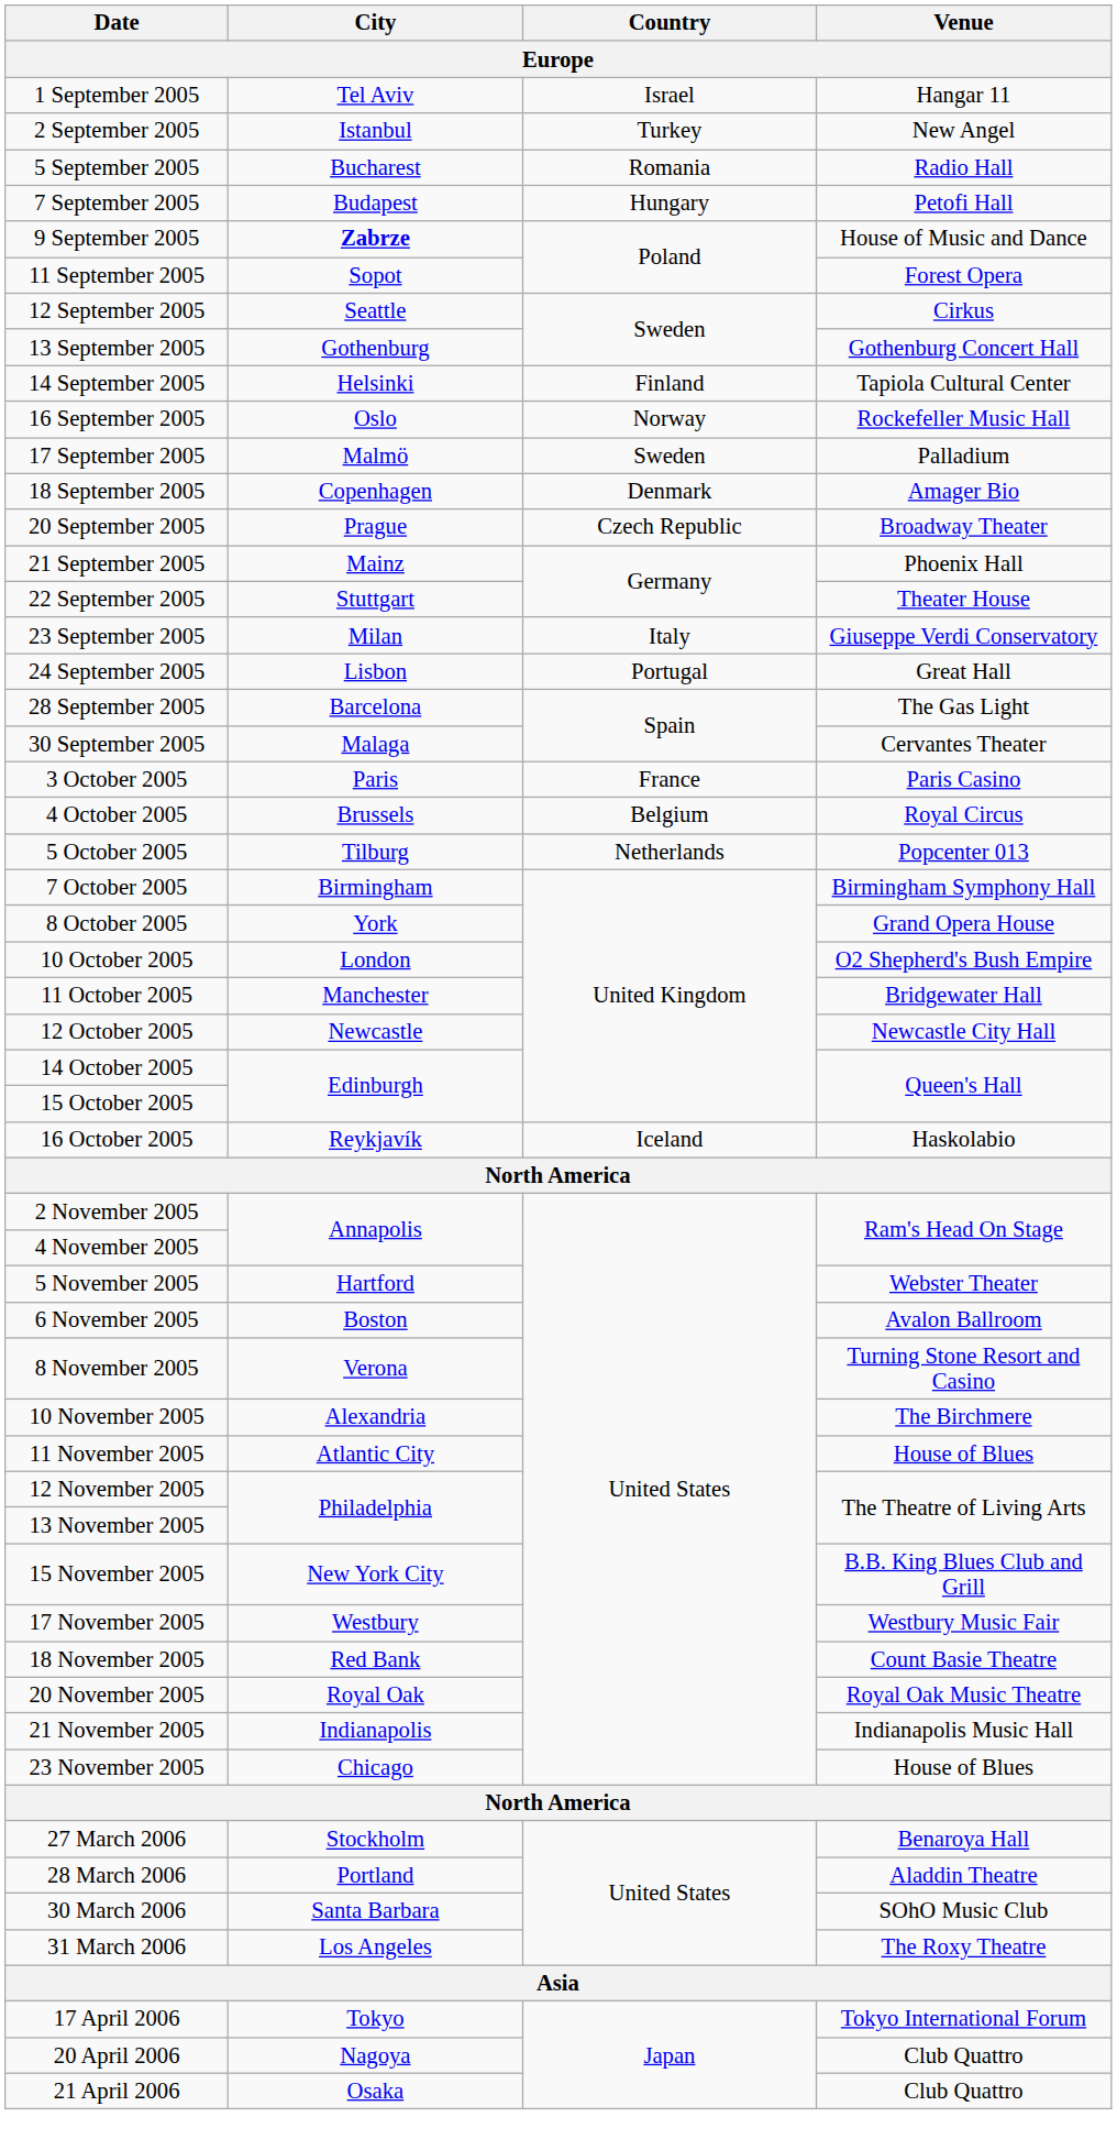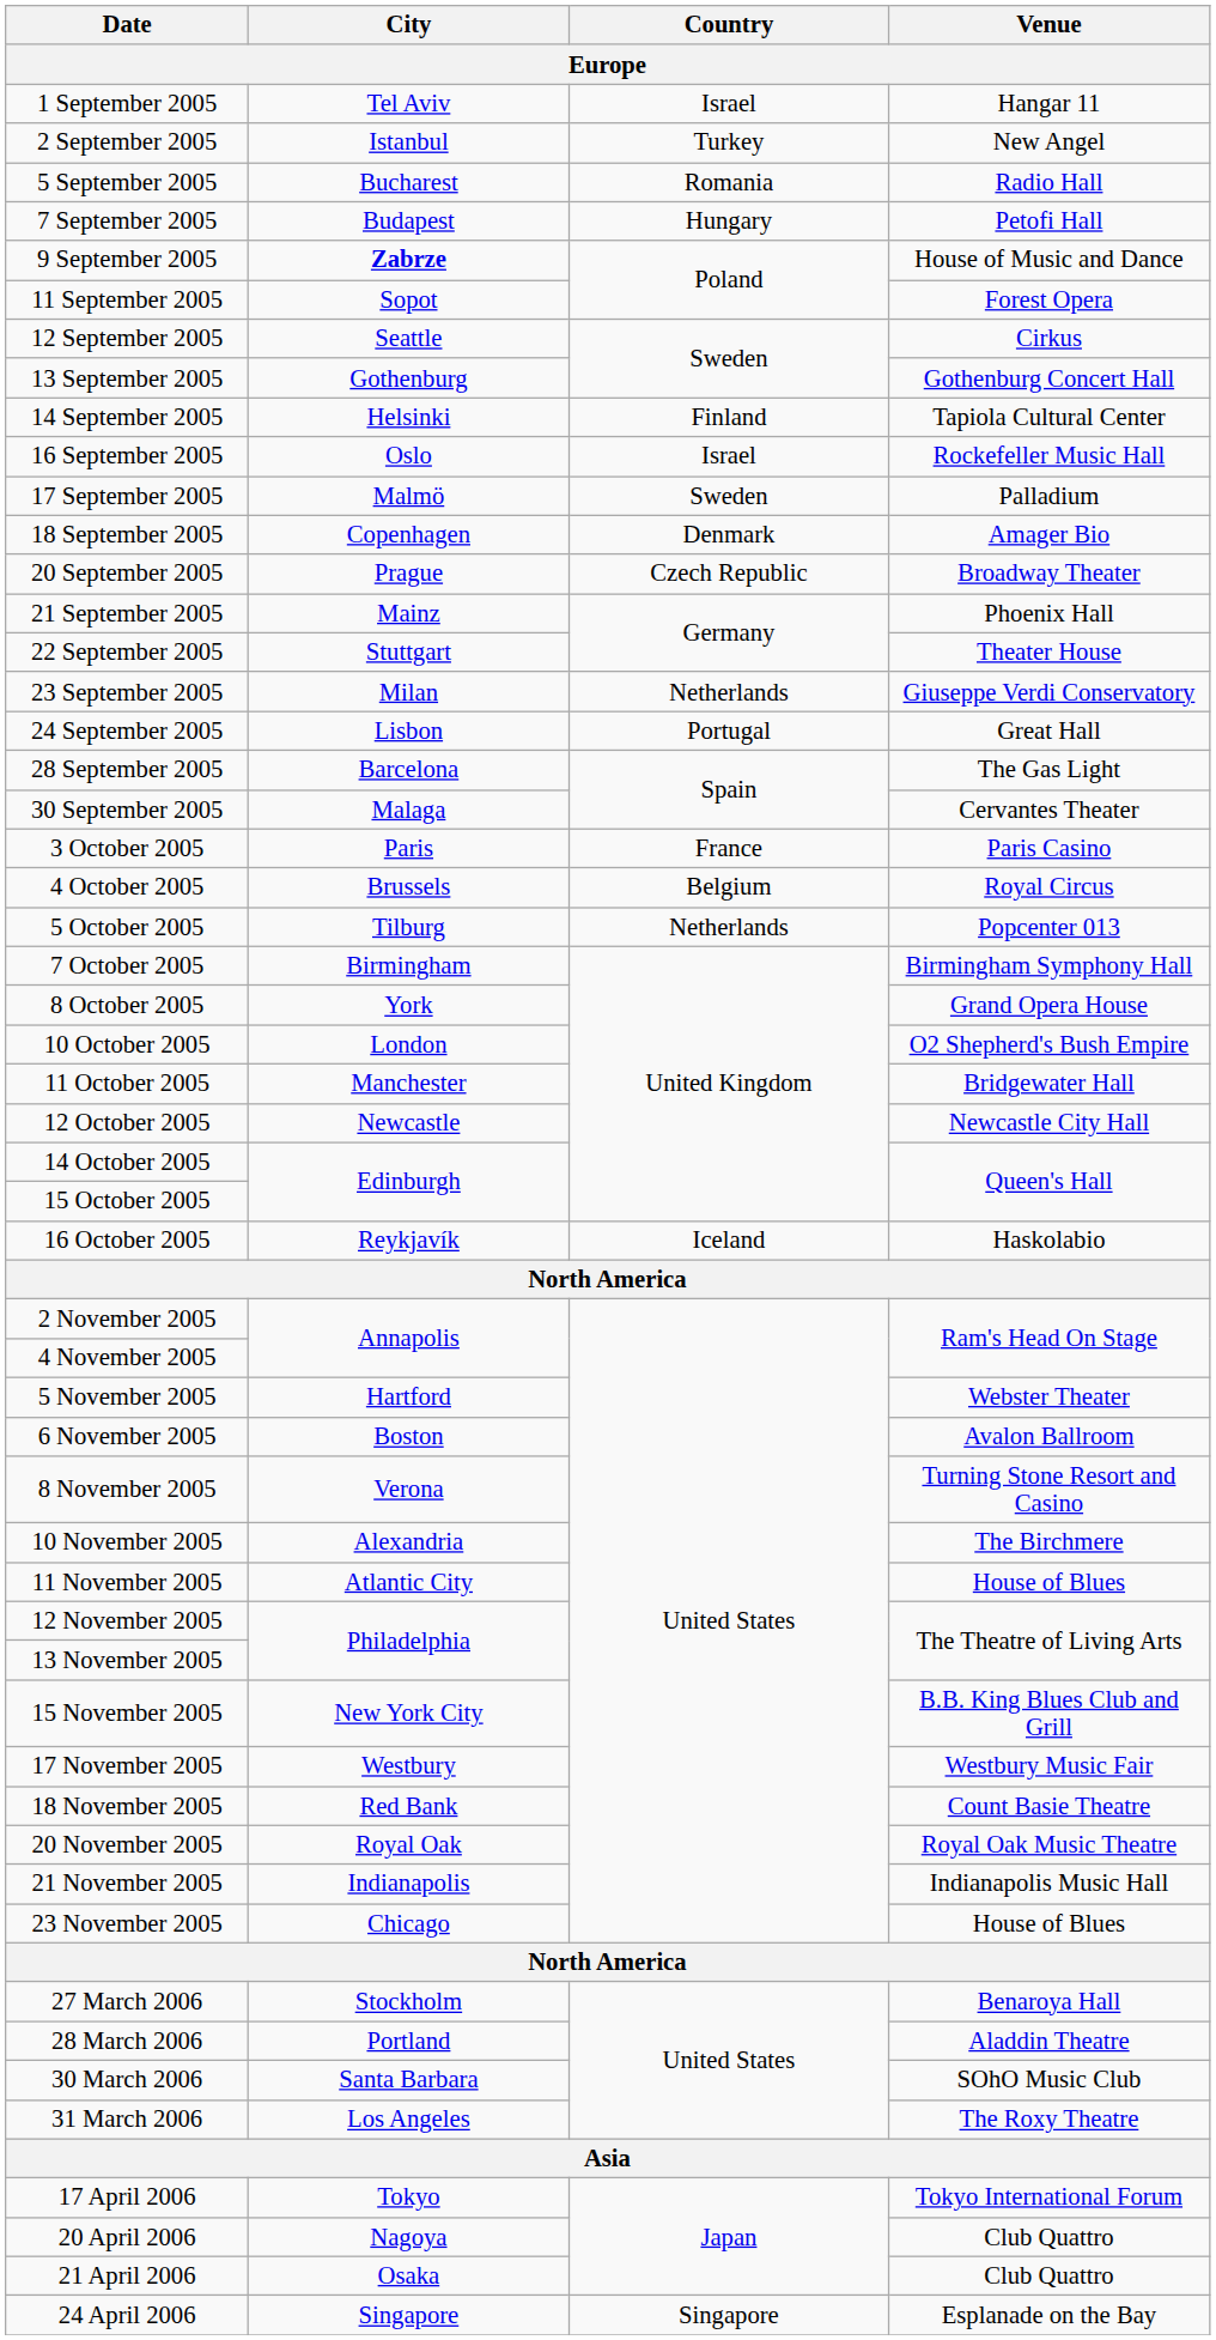16 September 2005 | Country: Norway -> Israel
23 September 2005 | Country: Italy -> Netherlands
+ row: 24 April 2006 | Singapore | Singapore | Esplanade on the Bay
